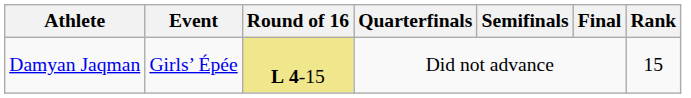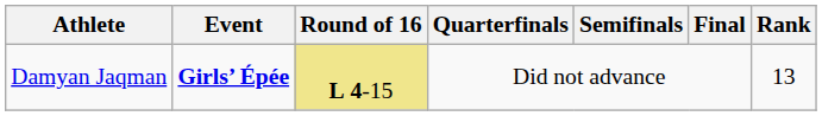Damyan Jaqman | Event: normal -> bold
Damyan Jaqman | Rank: 15 -> 13
